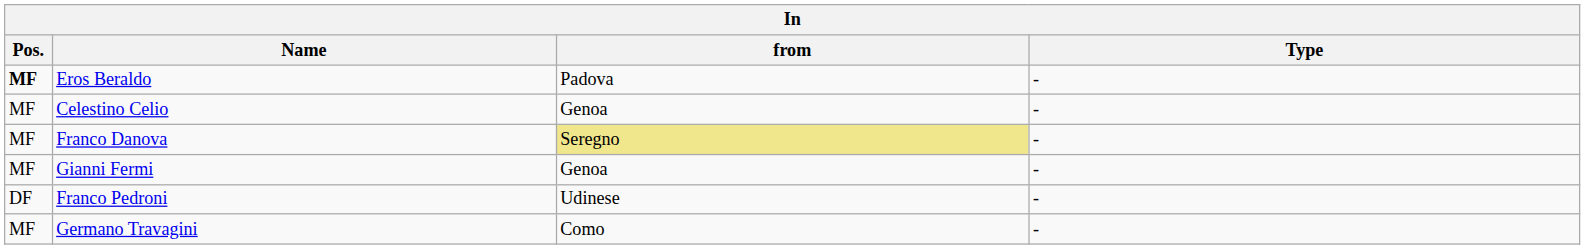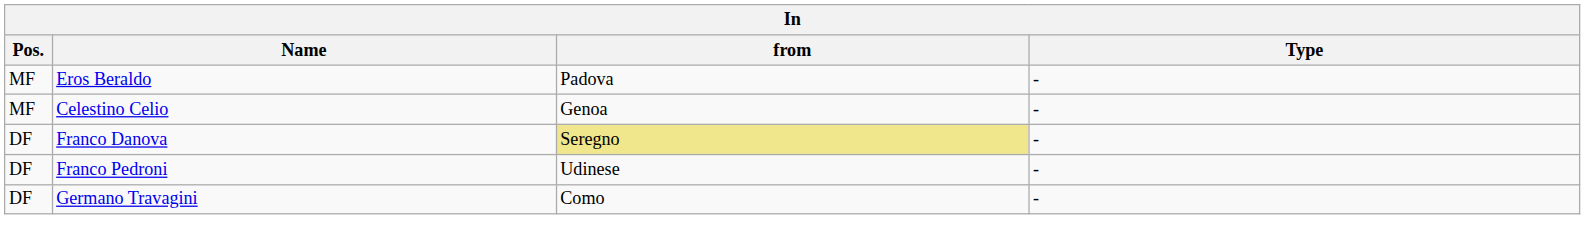Eros Beraldo | Pos.: bold -> normal
Franco Danova | Pos.: MF -> DF
- row: MF | Gianni Fermi | Genoa | -
Germano Travagini | Pos.: MF -> DF
